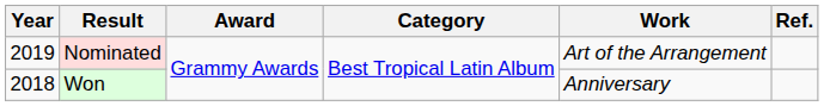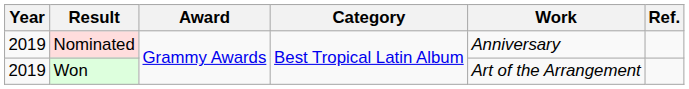Nominated | Work: Art of the Arrangement -> Anniversary
Won | Year: 2018 -> 2019
Won | Work: Anniversary -> Art of the Arrangement
